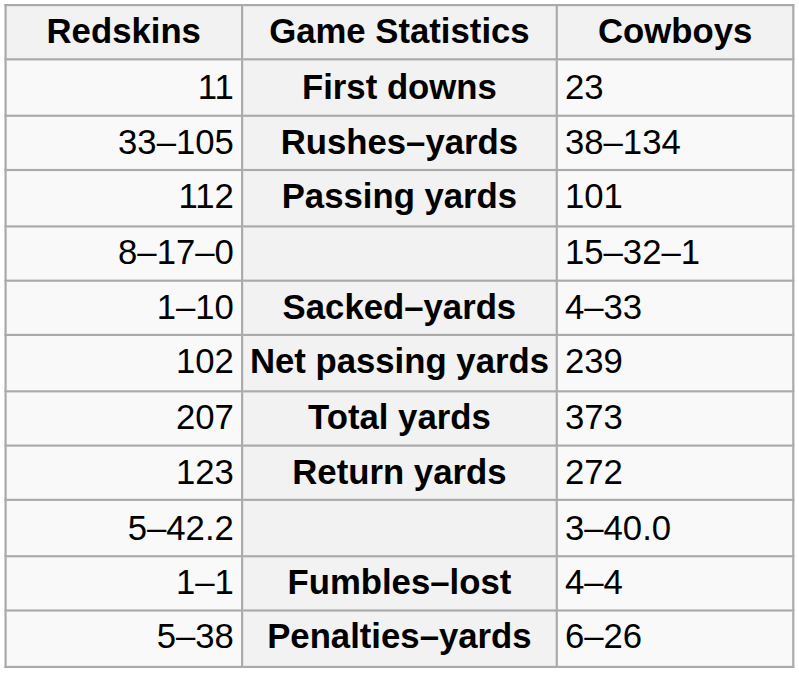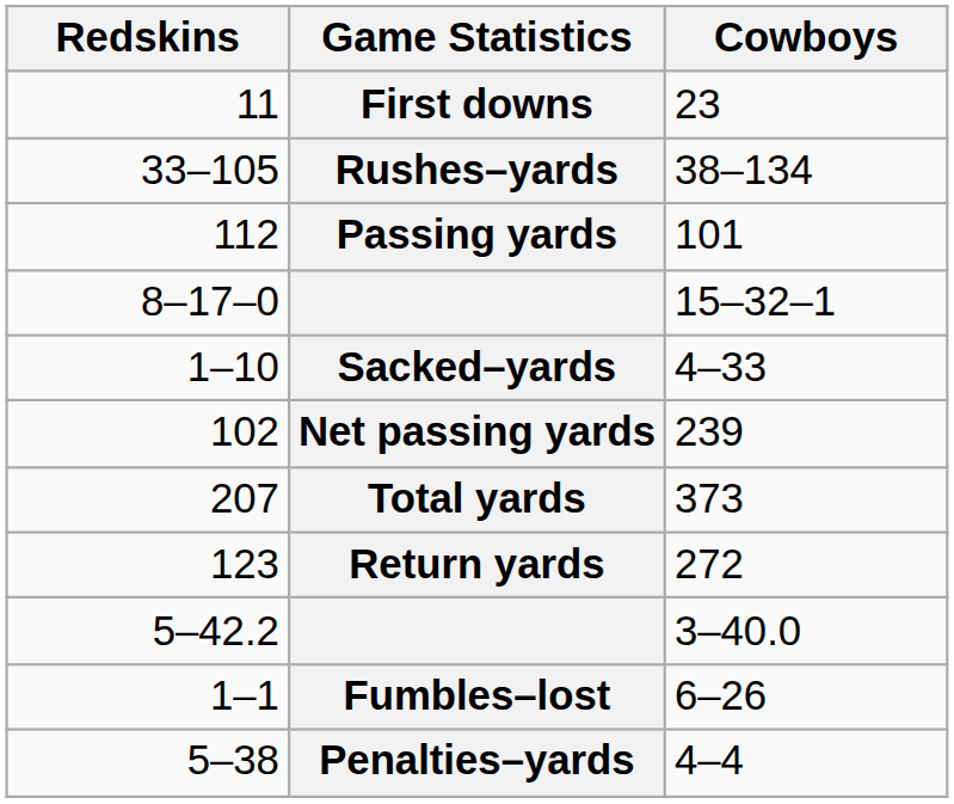Fumbles–lost | Cowboys: 4–4 -> 6–26
Penalties–yards | Cowboys: 6–26 -> 4–4
